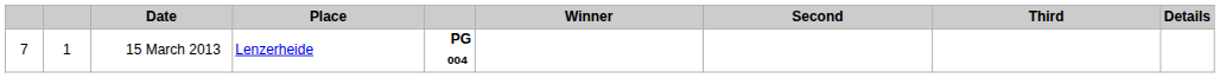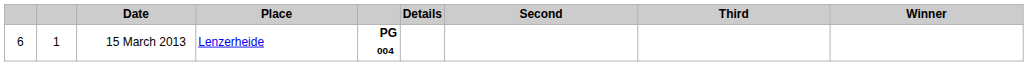columns swapped: Winner <-> Details
15 March 2013 | column 1: 7 -> 6
